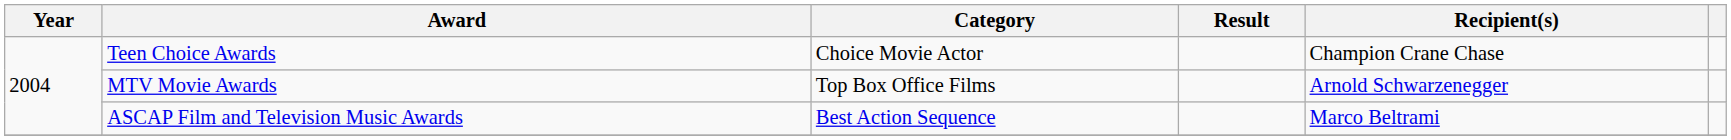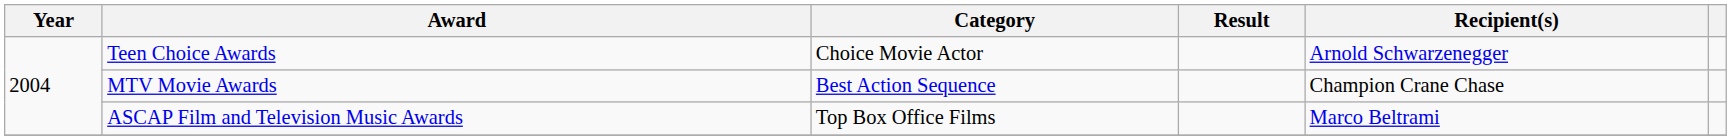Teen Choice Awards | Recipient(s): Champion Crane Chase -> Arnold Schwarzenegger
MTV Movie Awards | Category: Top Box Office Films -> Best Action Sequence
MTV Movie Awards | Recipient(s): Arnold Schwarzenegger -> Champion Crane Chase
ASCAP Film and Television Music Awards | Category: Best Action Sequence -> Top Box Office Films
